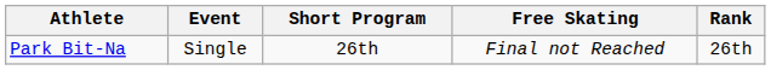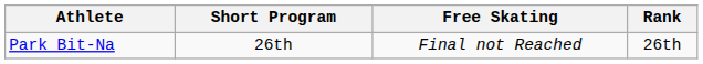- column: Event | Single
